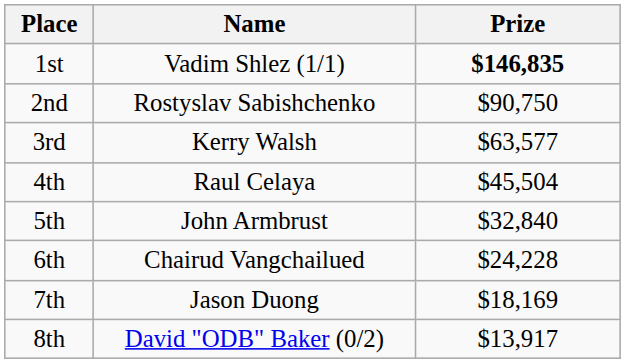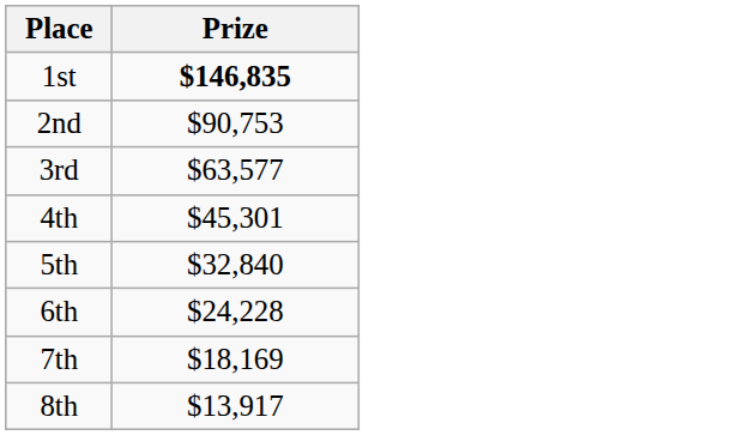- column: Name | Vadim Shlez (1/1) | Rostyslav Sabishchenko | Kerry Walsh | Raul Celaya | John Armbrust | Chairud Vangchailued | Jason Duong | David "ODB" Baker (0/2)
2nd | Prize: $90,750 -> $90,753
4th | Prize: $45,504 -> $45,301
